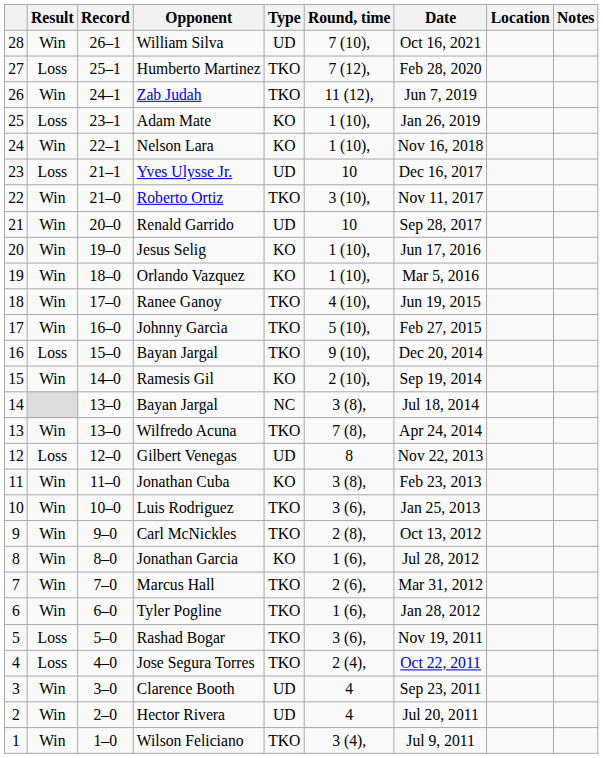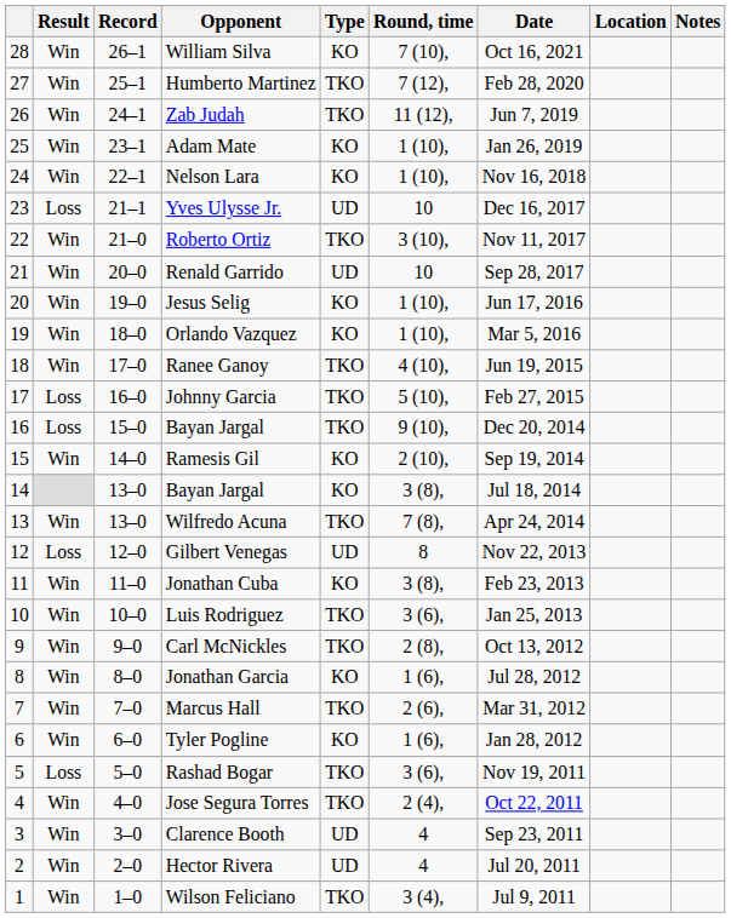William Silva | Type: UD -> KO
Humberto Martinez | Result: Loss -> Win
Adam Mate | Result: Loss -> Win
Johnny Garcia | Result: Win -> Loss
14 / Bayan Jargal | Type: NC -> KO
Tyler Pogline | Type: TKO -> KO
Jose Segura Torres | Result: Loss -> Win
